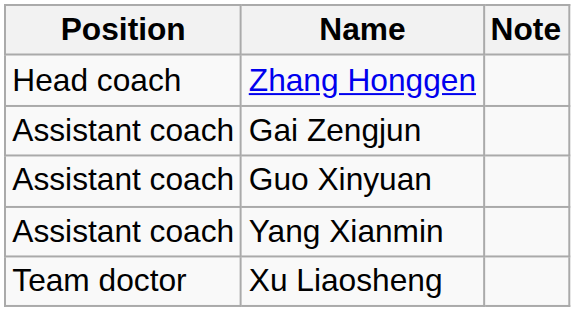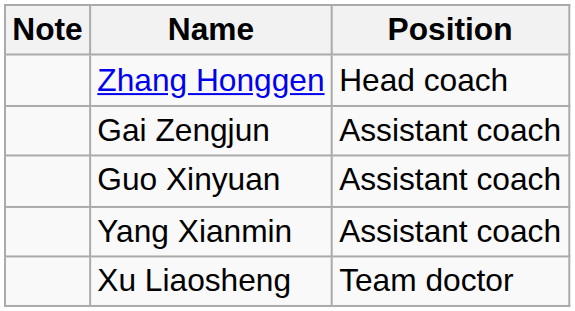columns swapped: Position <-> Note
